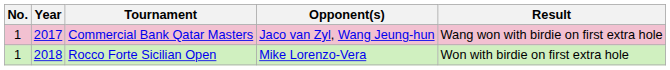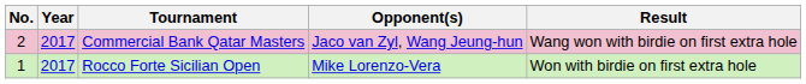Commercial Bank Qatar Masters | No.: 1 -> 2
Rocco Forte Sicilian Open | Year: 2018 -> 2017
